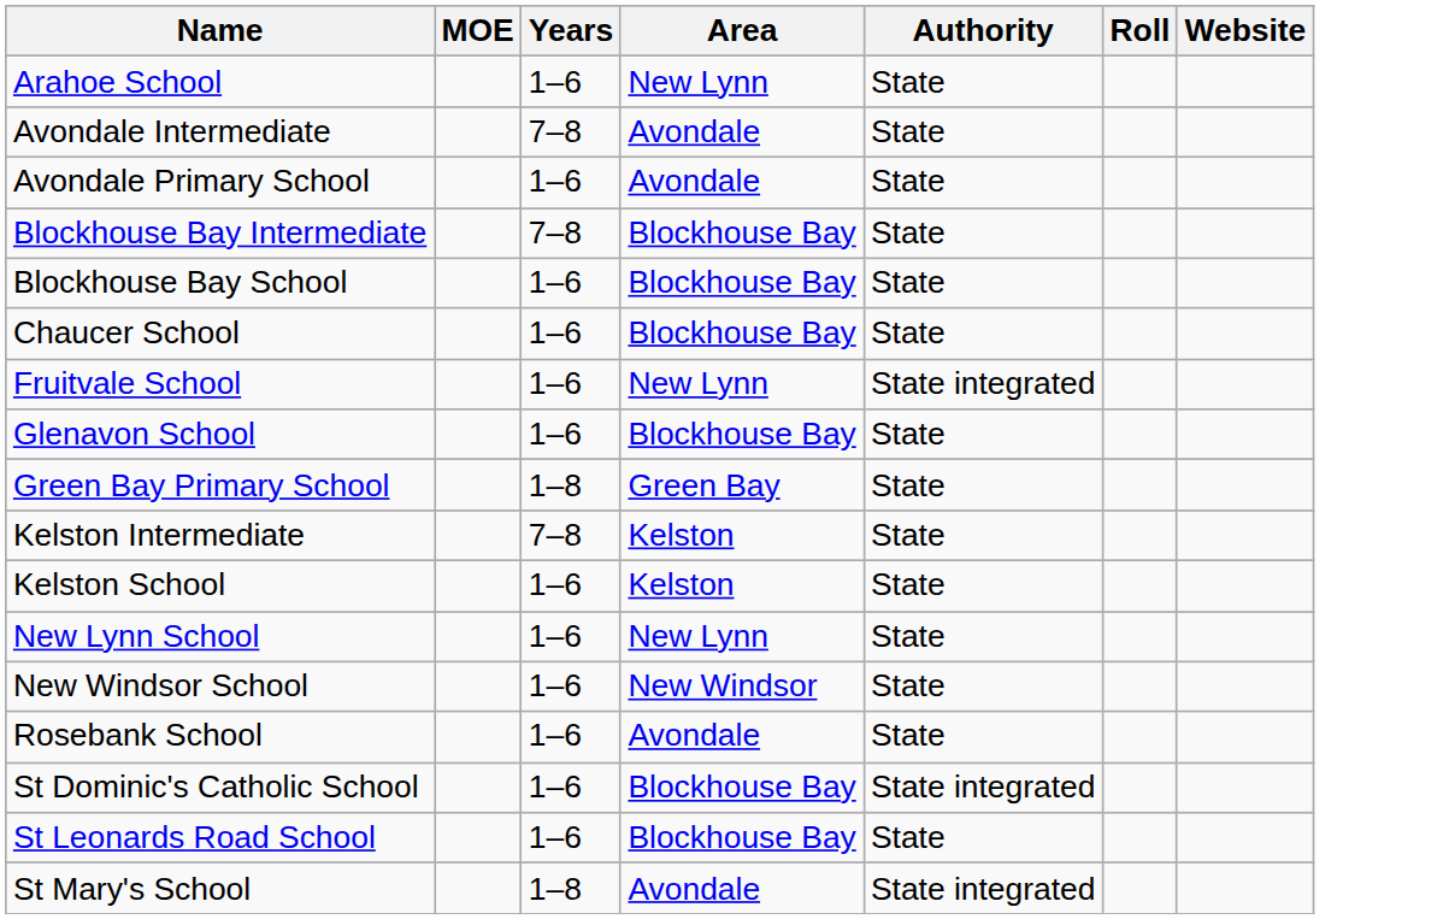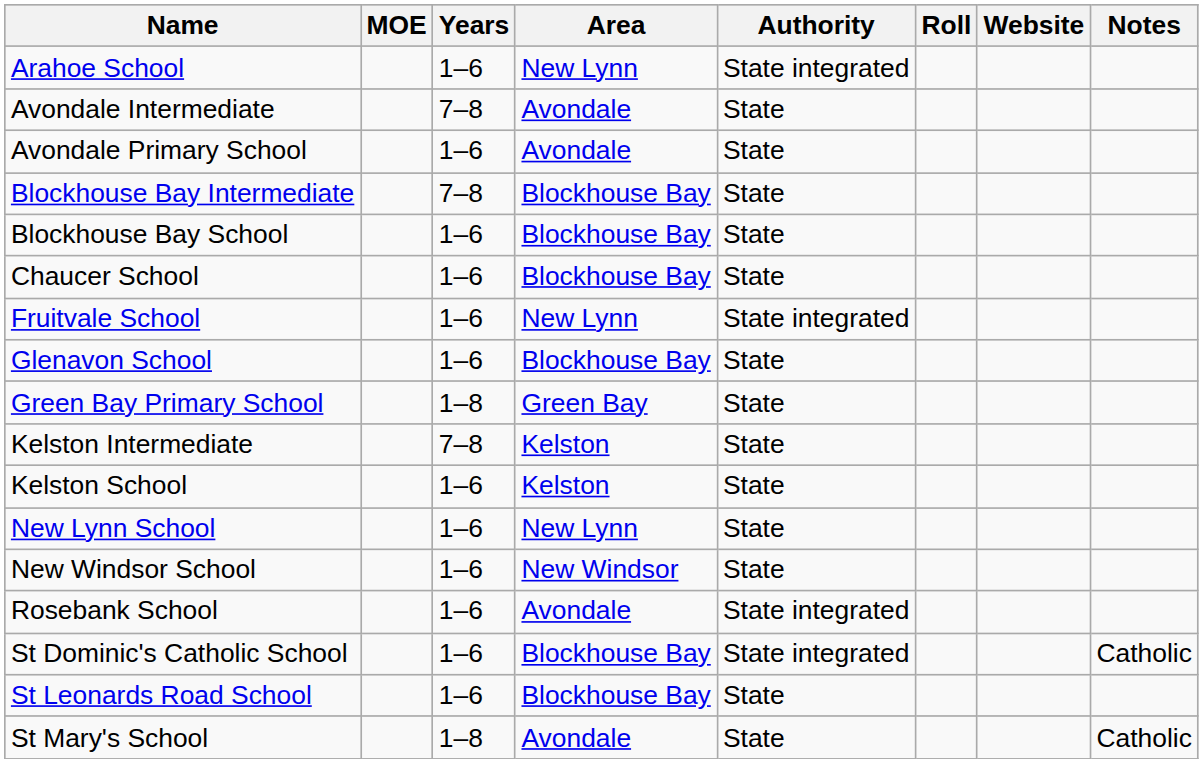+ column: Notes | Catholic | Catholic
Arahoe School | Authority: State -> State integrated
Rosebank School | Authority: State -> State integrated
St Mary's School | Authority: State integrated -> State
